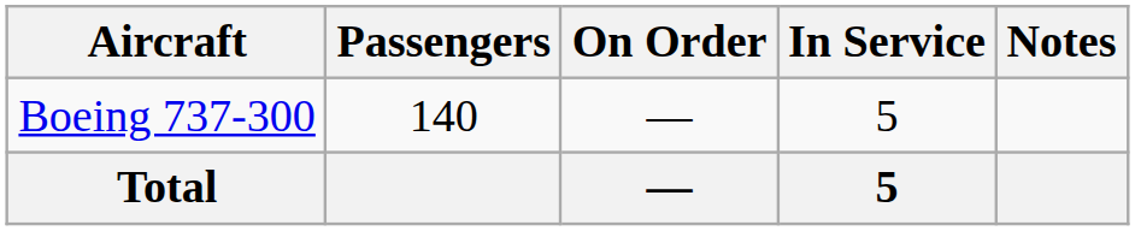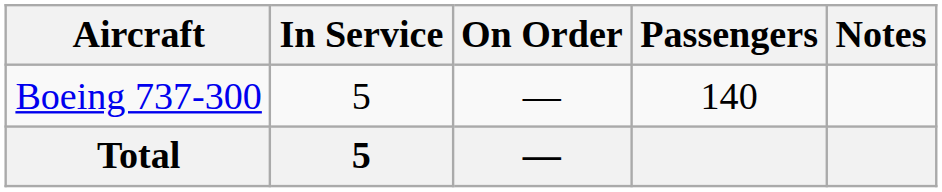columns swapped: In Service <-> Passengers
